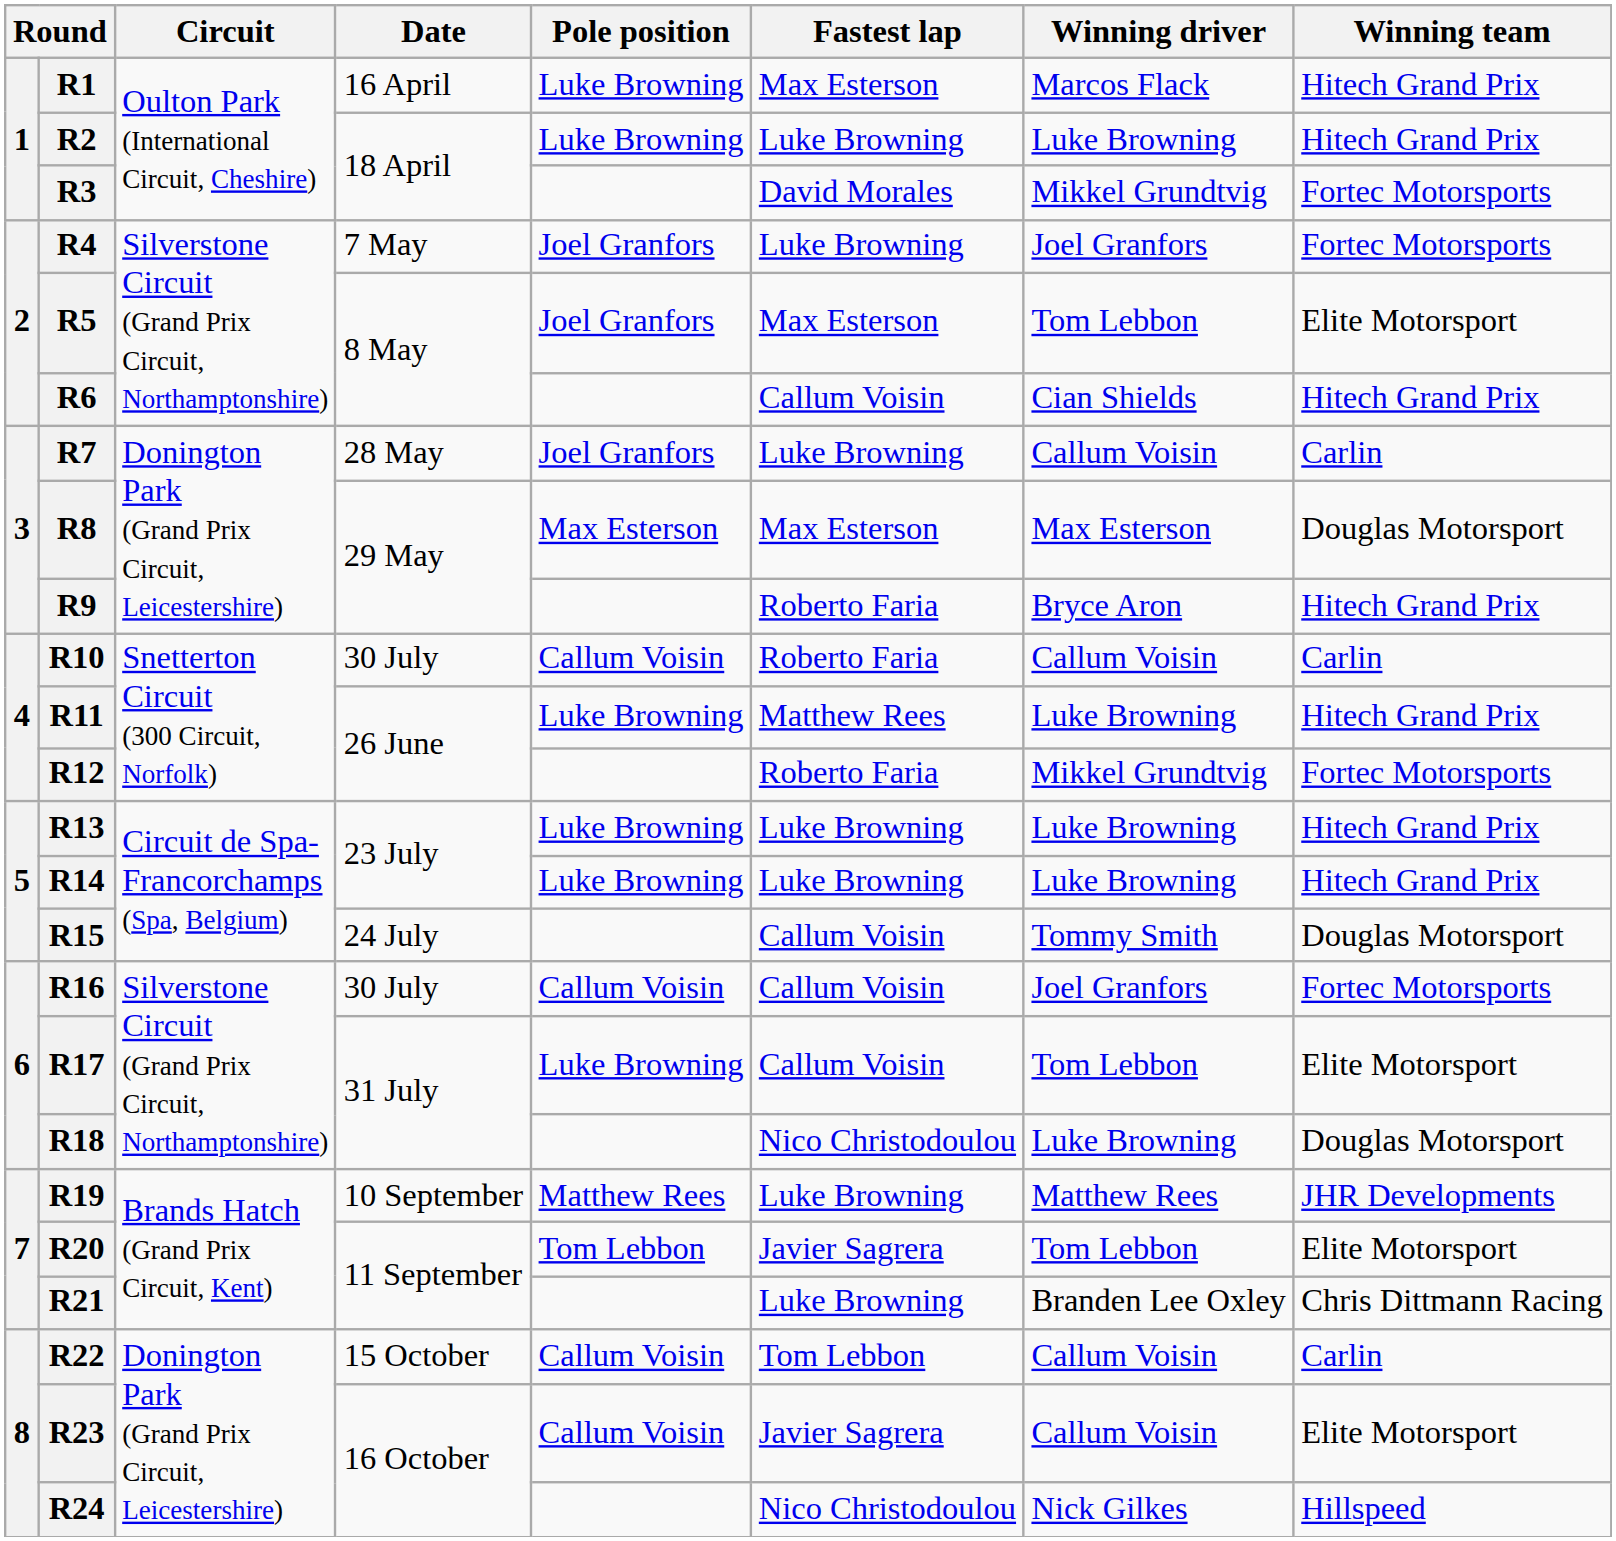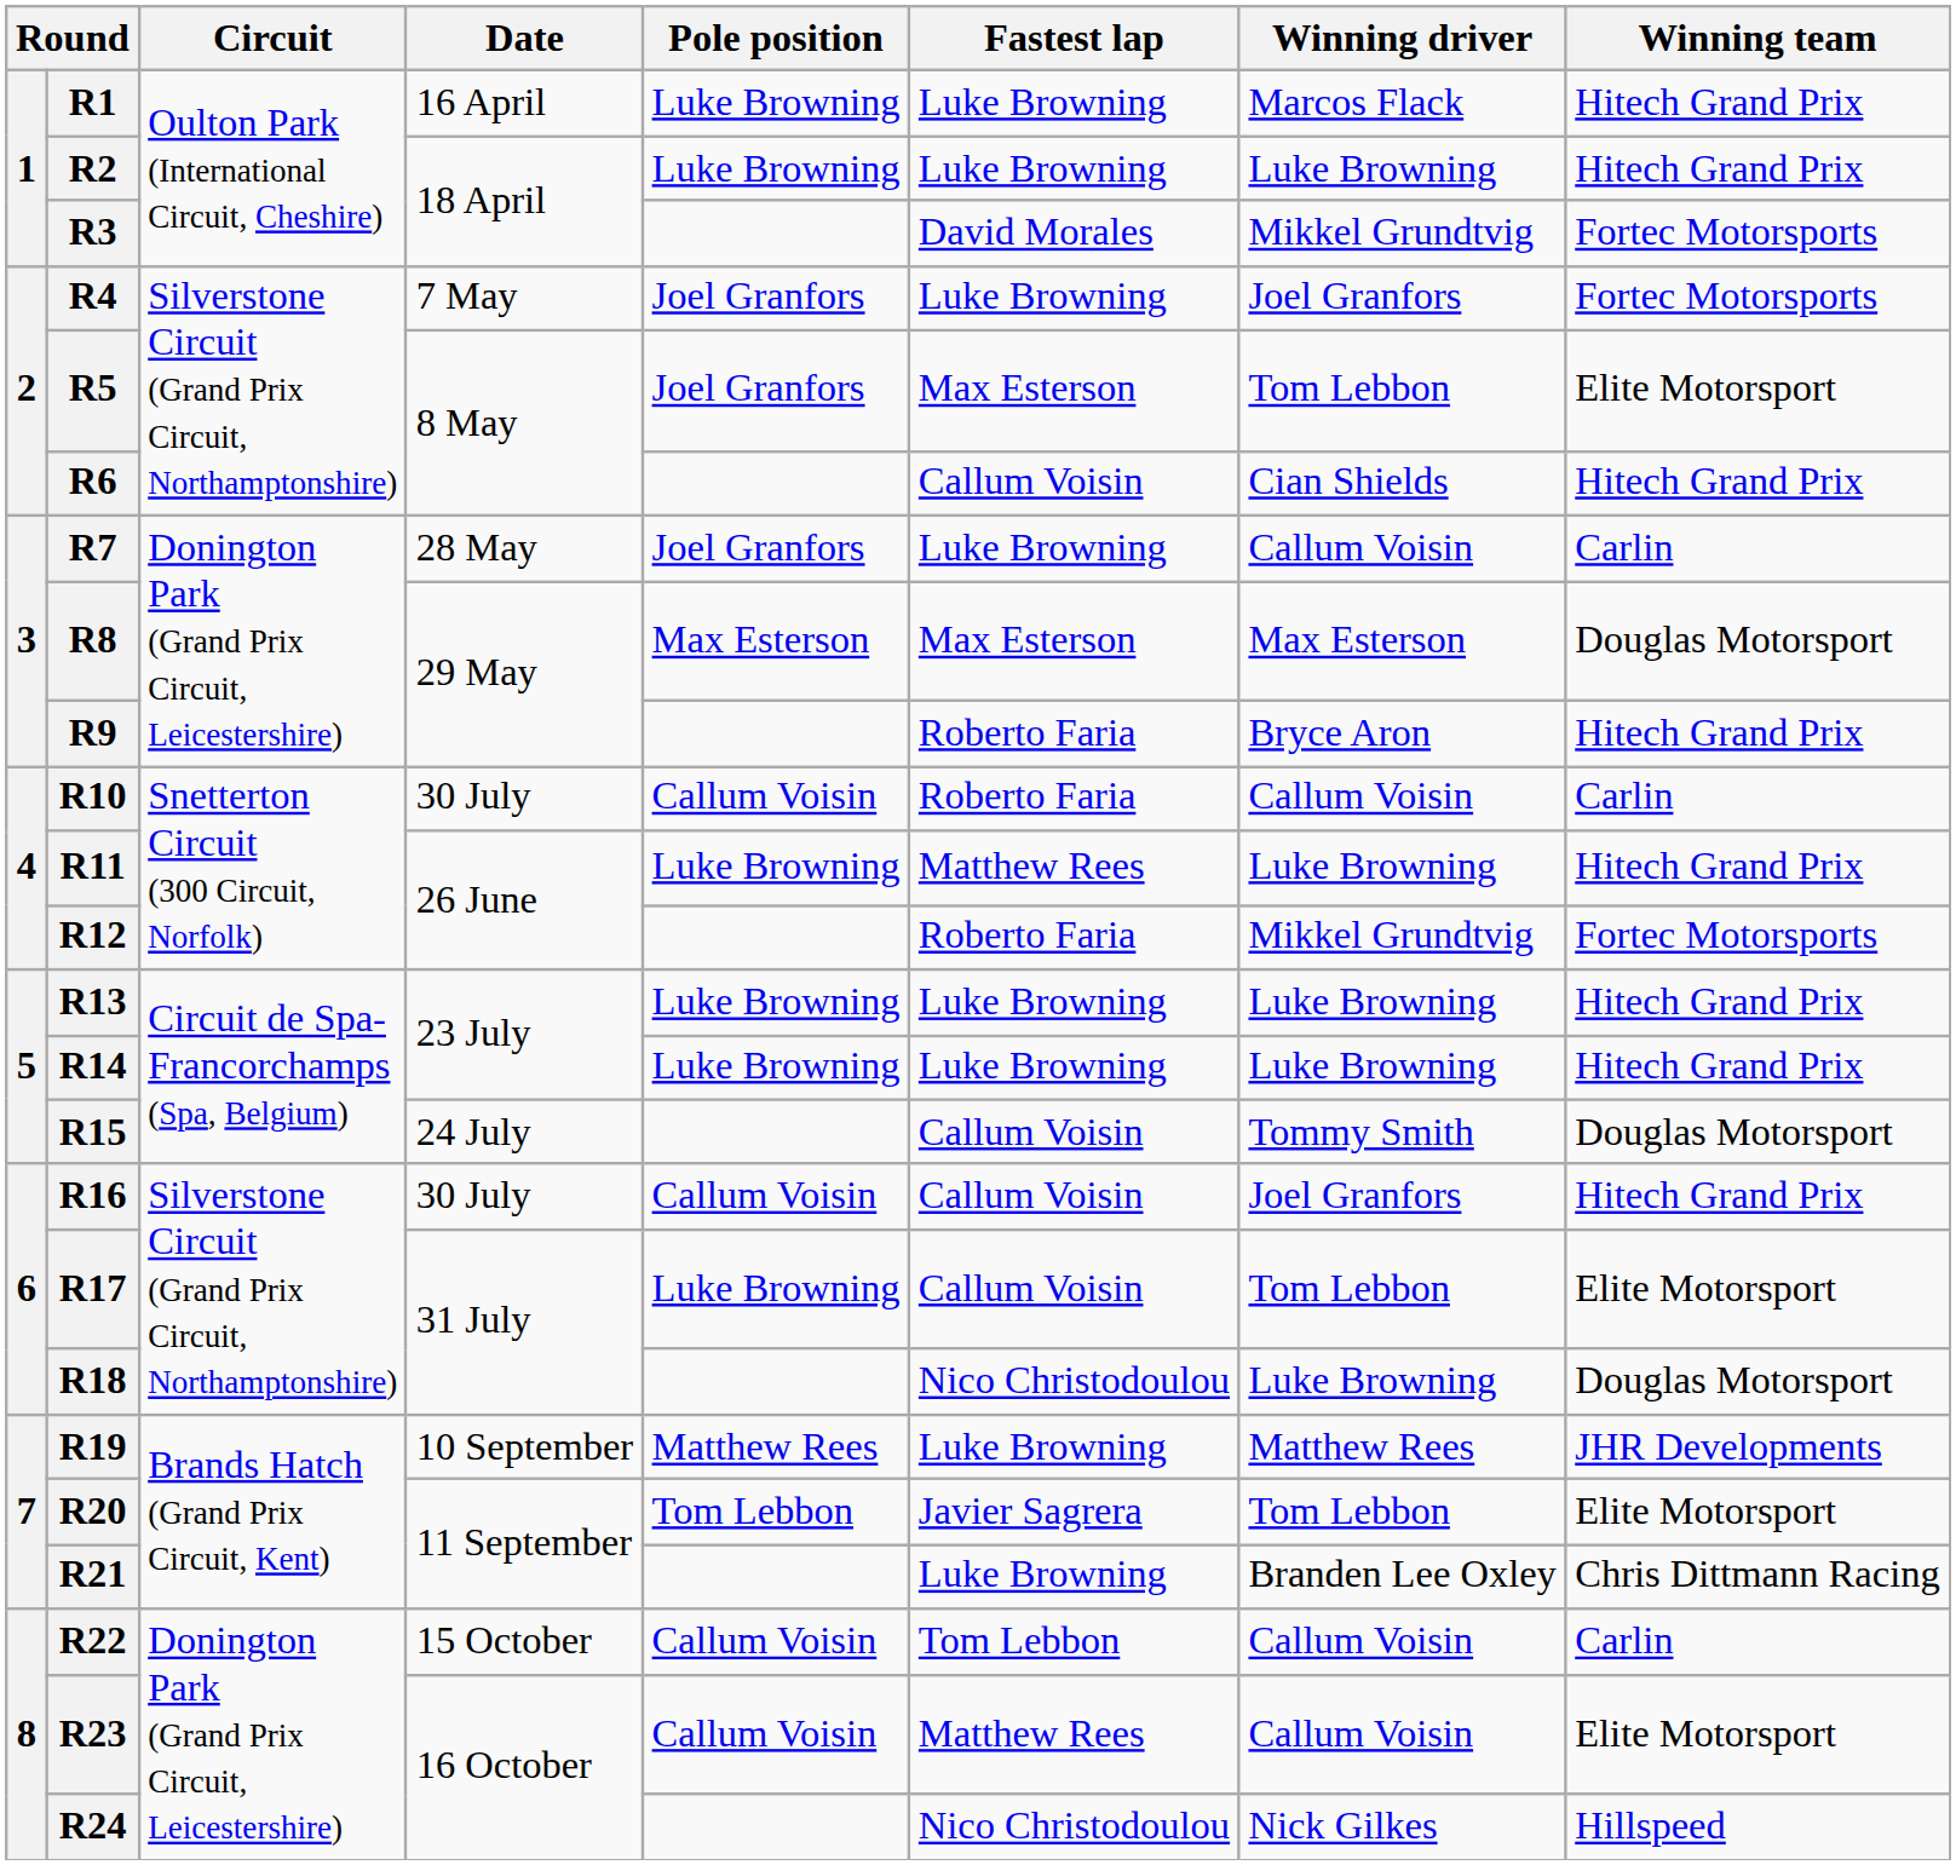R1 | Fastest lap: Max Esterson -> Luke Browning
R16 | Winning team: Fortec Motorsports -> Hitech Grand Prix
R23 | Fastest lap: Javier Sagrera -> Matthew Rees
